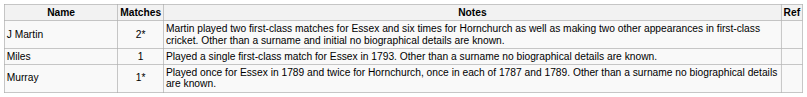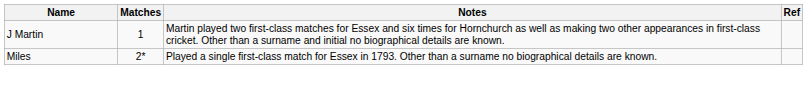J Martin | Matches: 2* -> 1
Miles | Matches: 1 -> 2*
- row: Murray | 1* | Played once for Essex in 1789 and twice for Hornchurch, once in each of 1787 and 1789. Other than a surname no biographical details are known.
